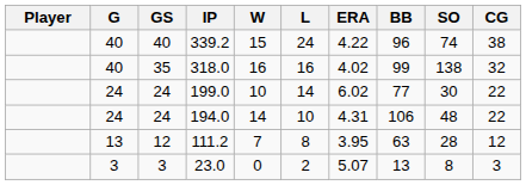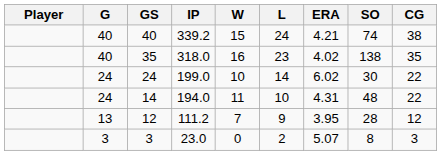- column: BB | 96 | 99 | 77 | 106 | 63 | 13
339.2 | ERA: 4.22 -> 4.21
318.0 | L: 16 -> 23
318.0 | CG: 32 -> 35
194.0 | GS: 24 -> 14
194.0 | W: 14 -> 11
111.2 | L: 8 -> 9
